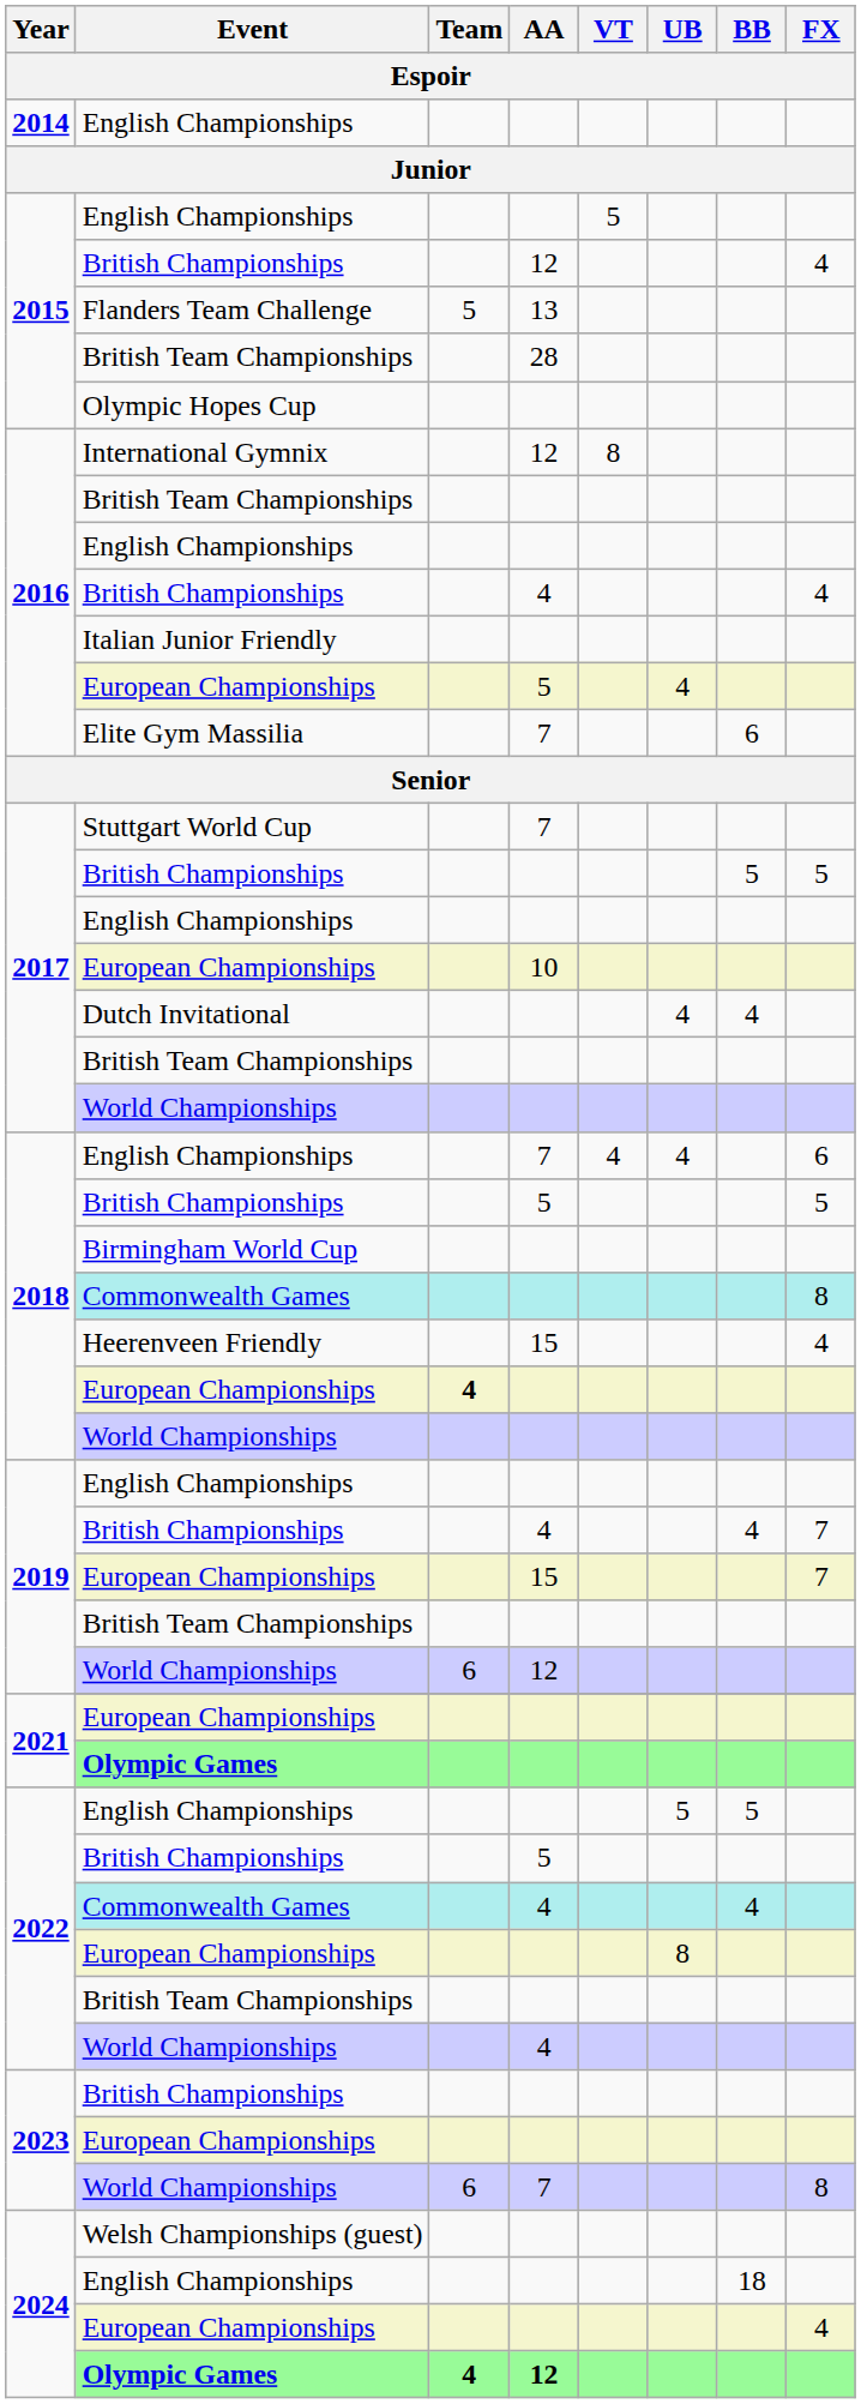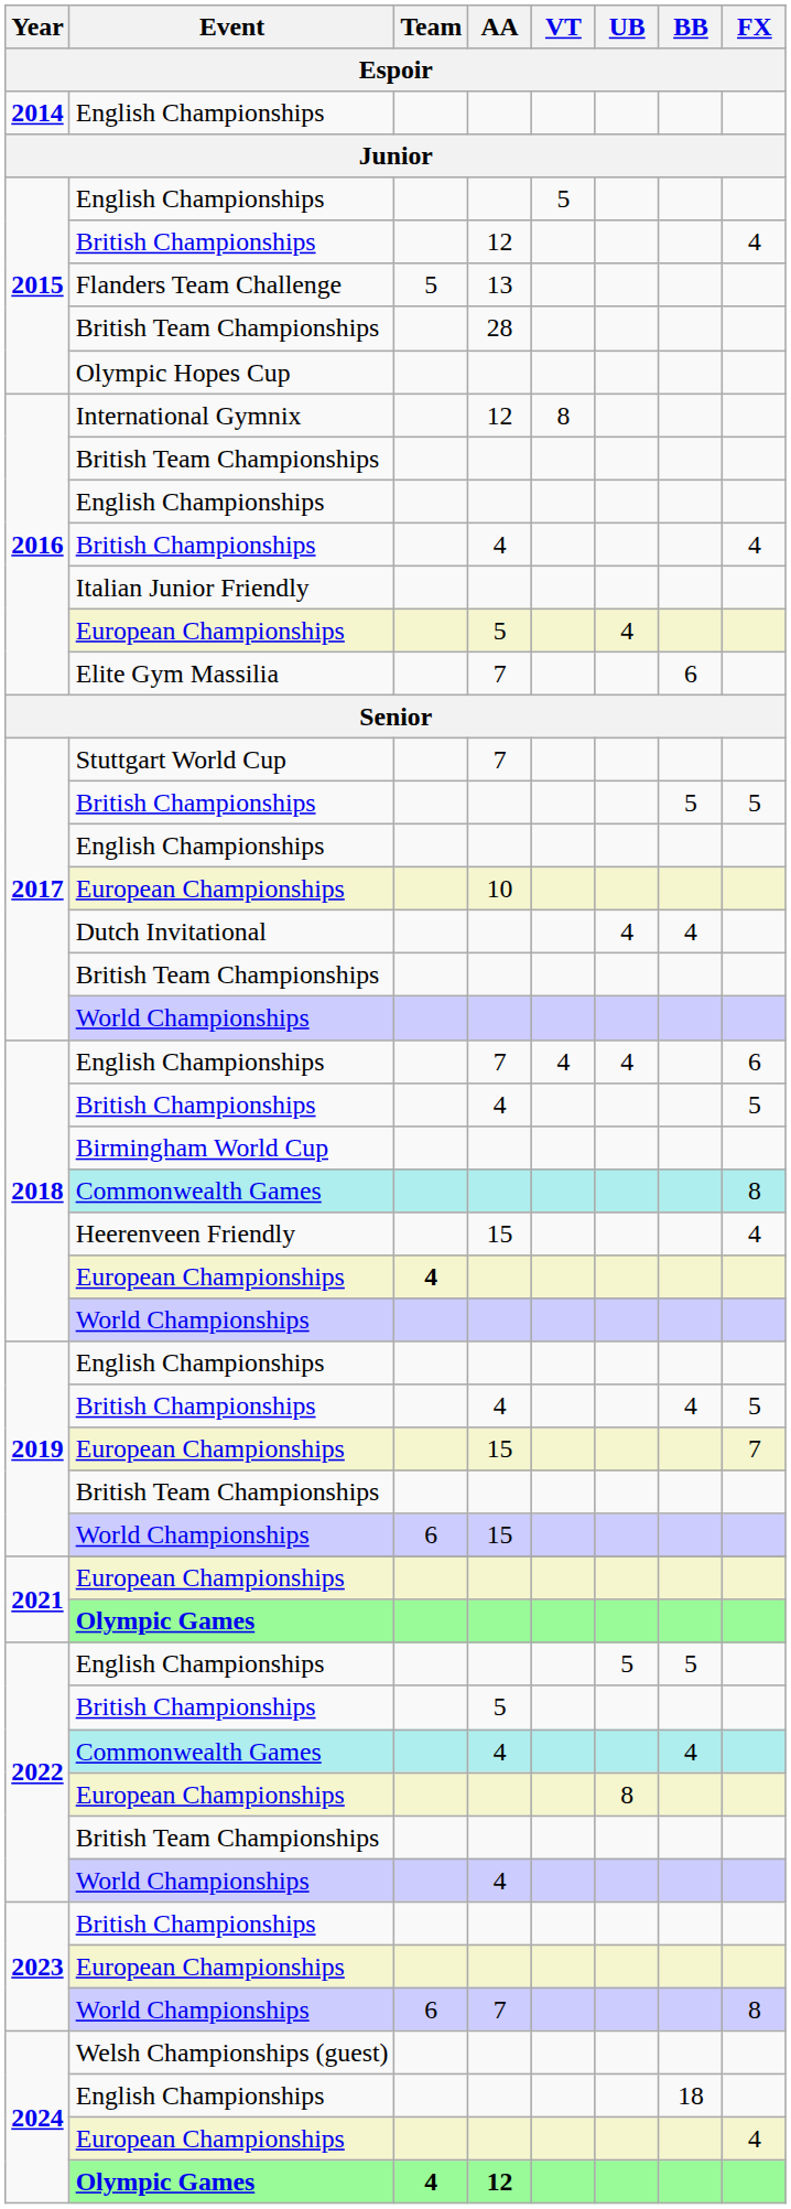2018 / British Championships | AA: 5 -> 4
2019 / British Championships | FX: 7 -> 5
2019 / World Championships | AA: 12 -> 15
